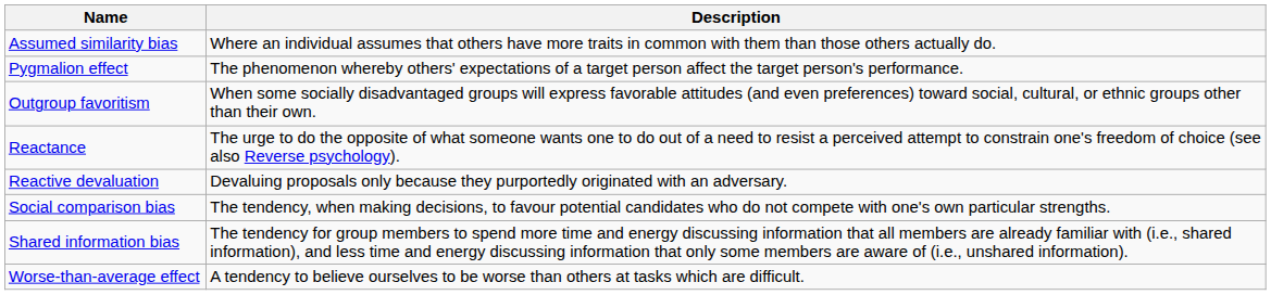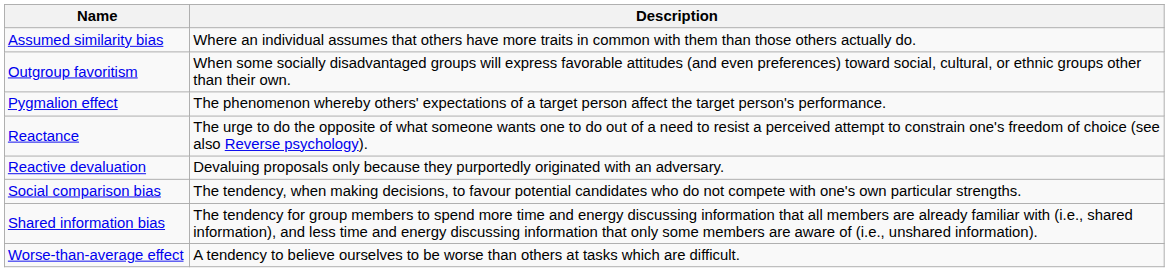rows swapped: Outgroup favoritism <-> Pygmalion effect
